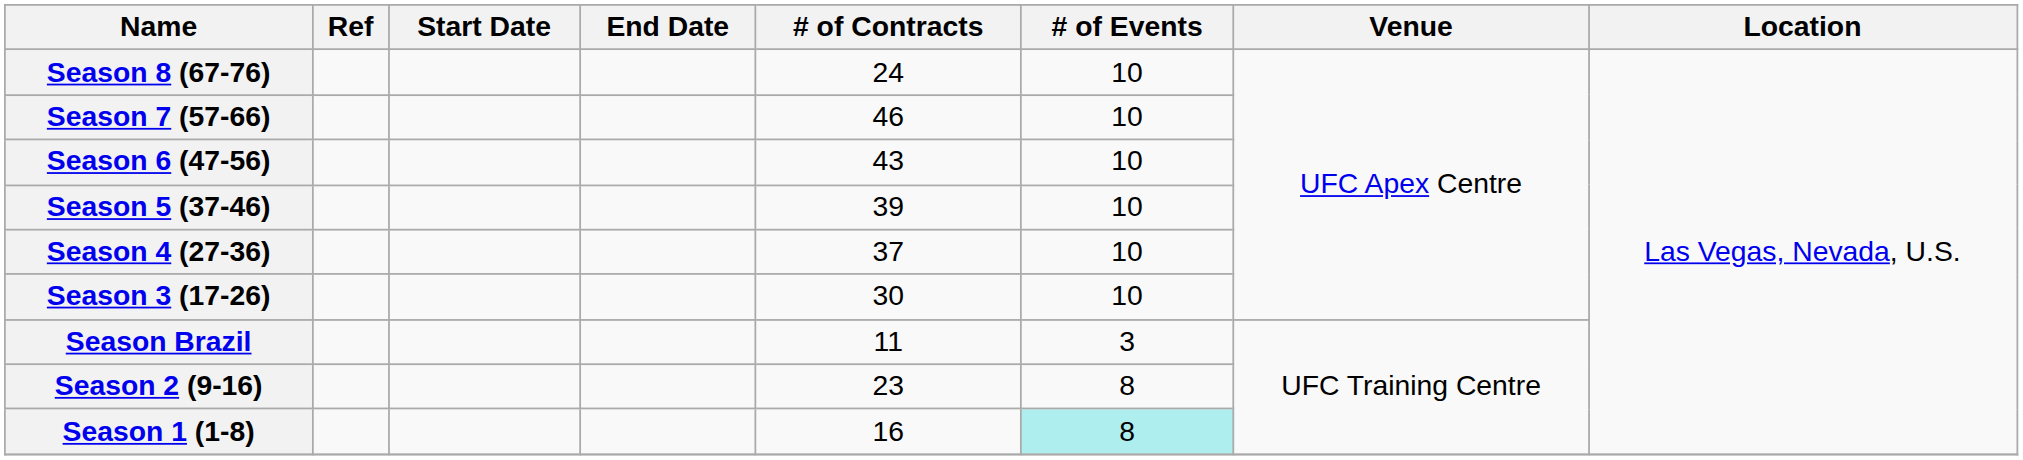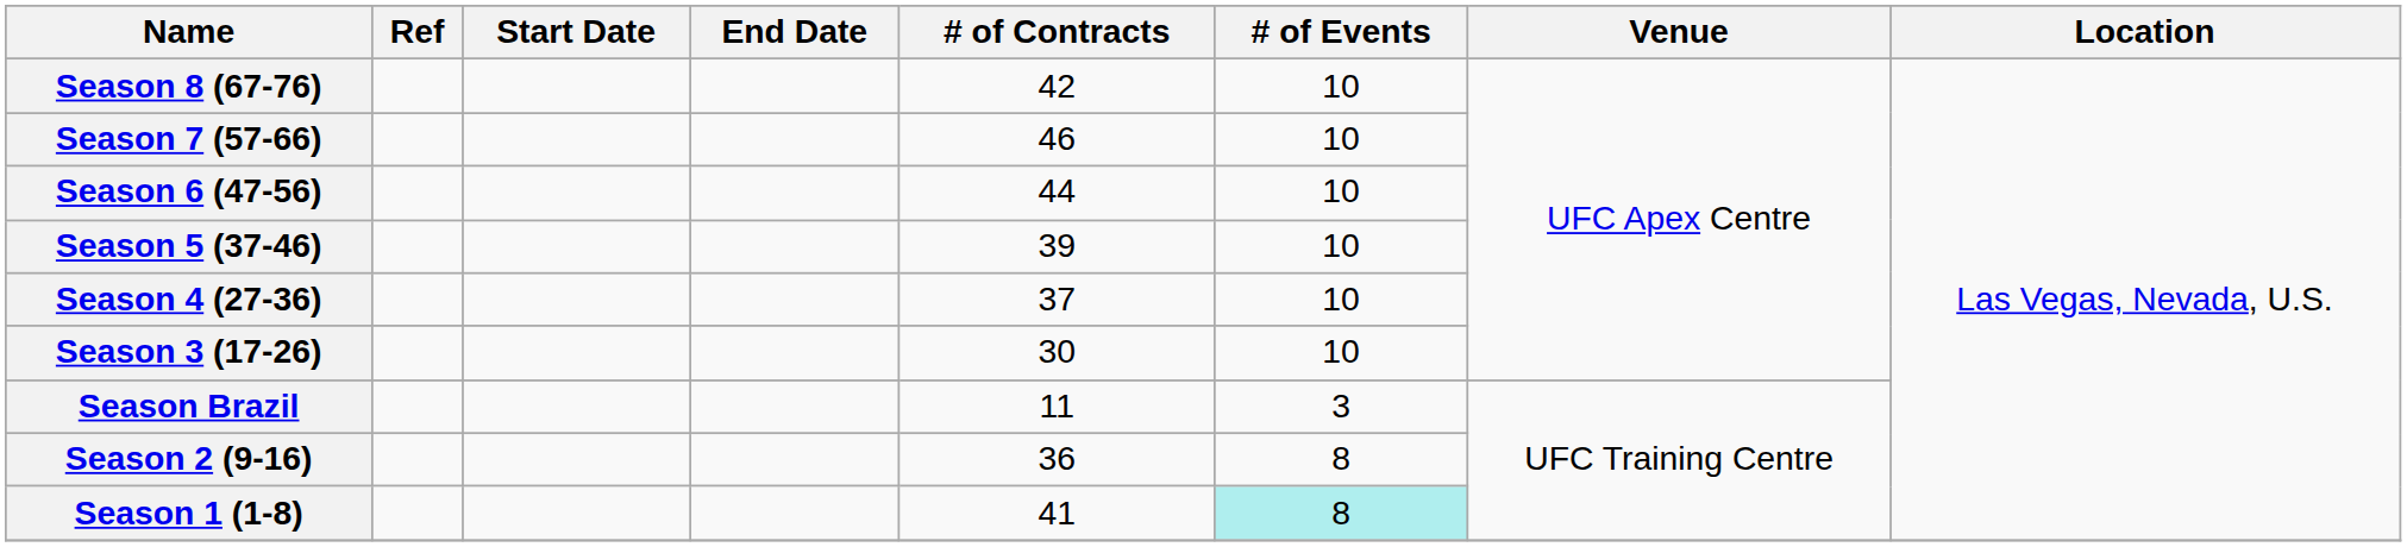Season 8 (67-76) | # of Contracts: 24 -> 42
Season 6 (47-56) | # of Contracts: 43 -> 44
Season 2 (9-16) | # of Contracts: 23 -> 36
Season 1 (1-8) | # of Contracts: 16 -> 41
